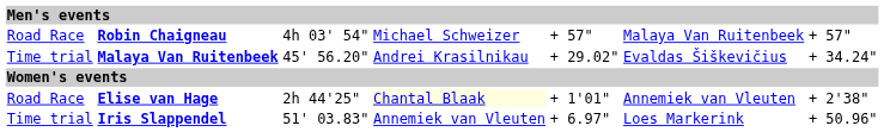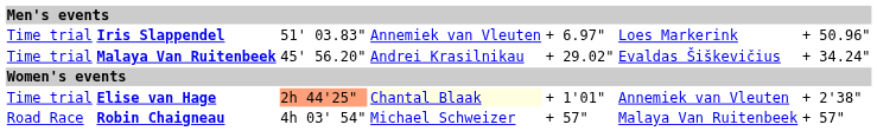rows swapped: Robin Chaigneau <-> Iris Slappendel
Elise van Hage | column 1: Road Race -> Time trial
Elise van Hage | column 3: no background -> lightsalmon background
